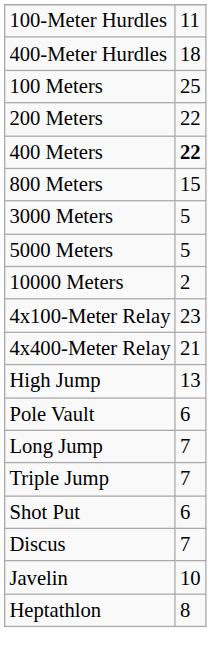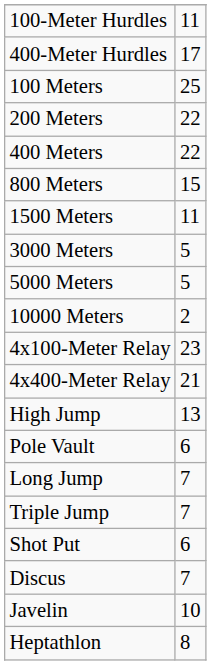400-Meter Hurdles | column 2: 18 -> 17
400 Meters | column 2: bold -> normal
+ row: 1500 Meters | 11
